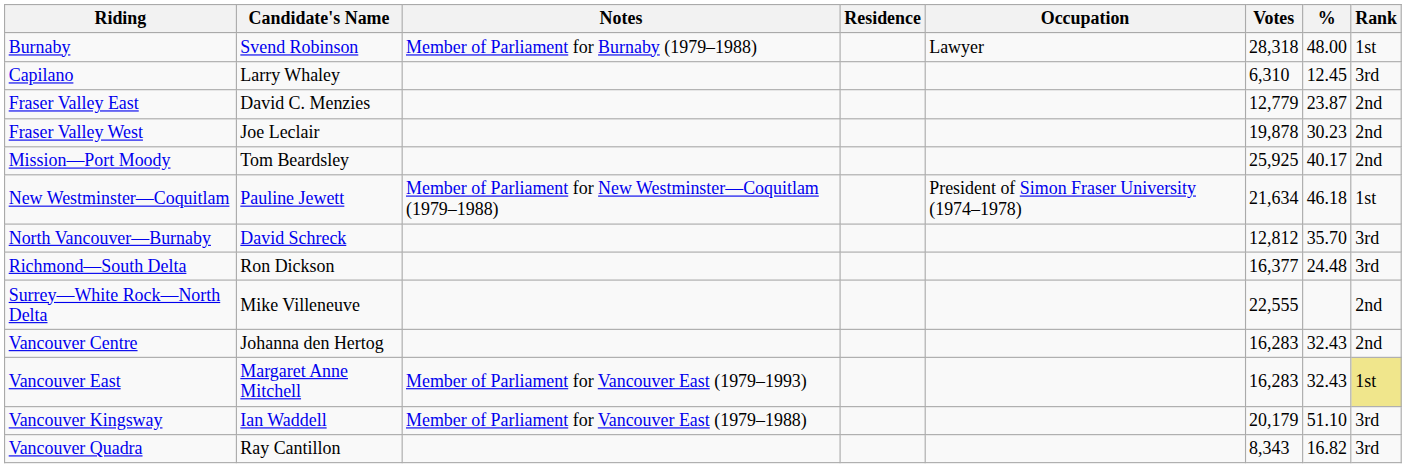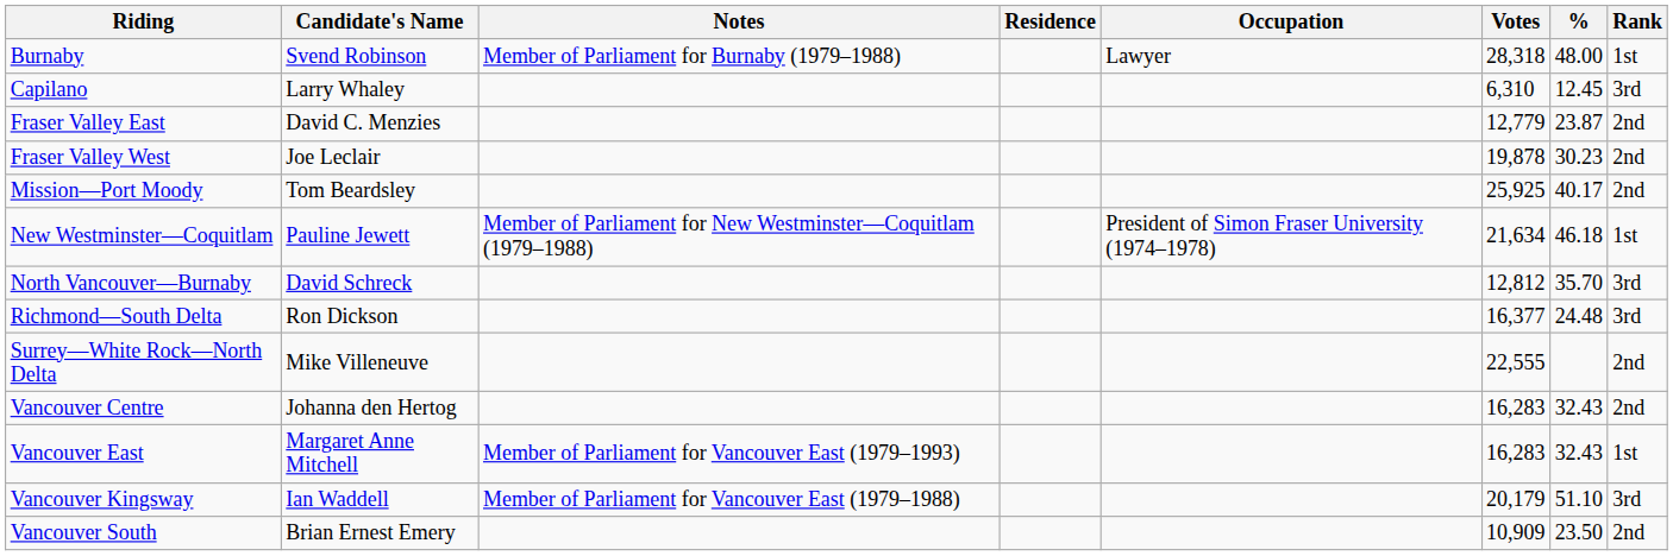Vancouver East | Rank: khaki background -> no background
- row: Vancouver Quadra | Ray Cantillon | 8,343 | 16.82 | 3rd
+ row: Vancouver South | Brian Ernest Emery | 10,909 | 23.50 | 2nd
